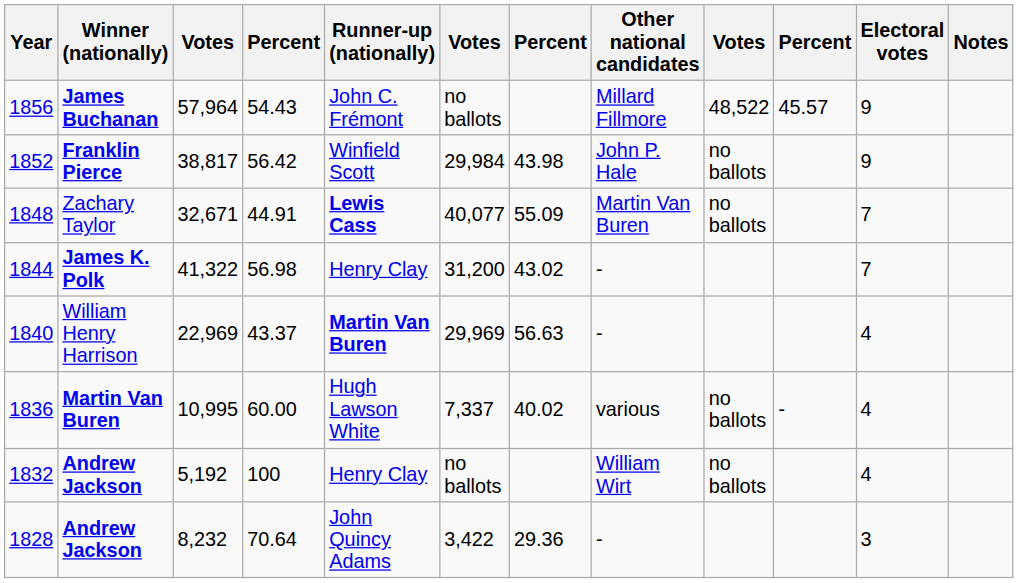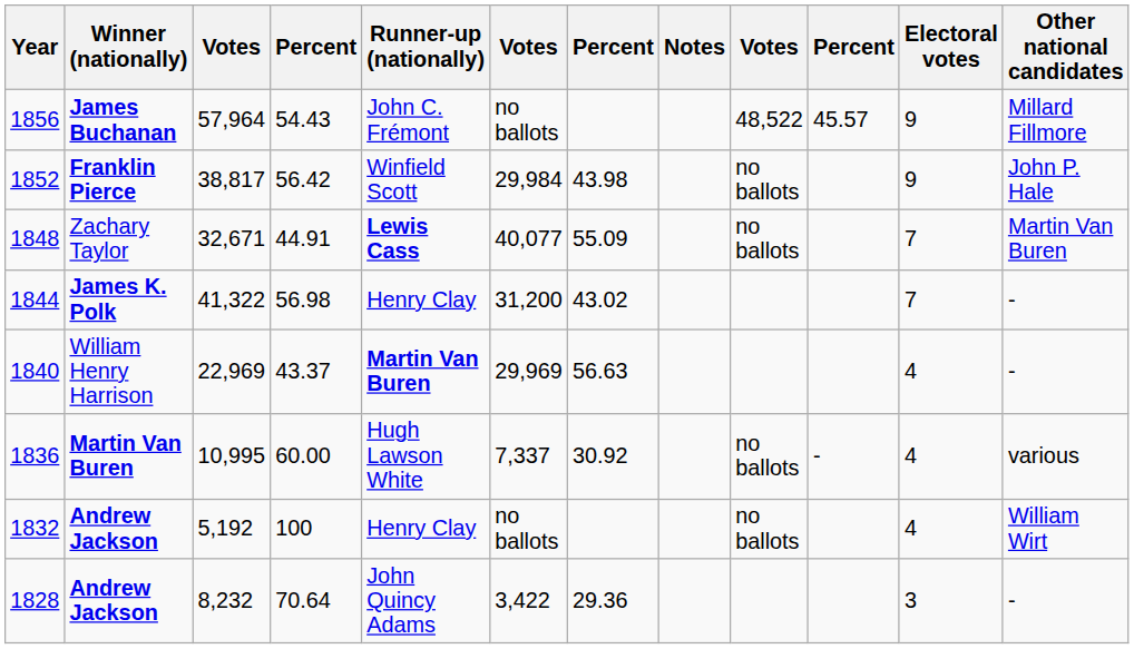columns swapped: Other national candidates <-> Notes
1836 | column 7: 40.02 -> 30.92
